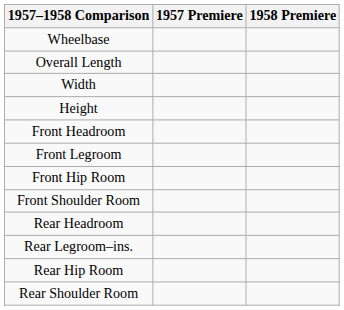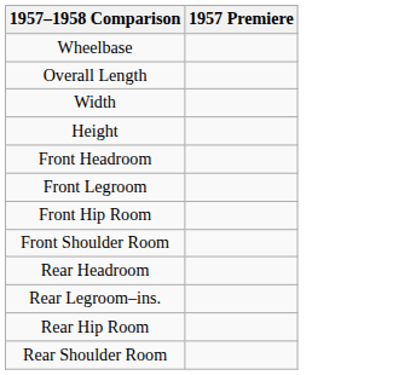- column: 1958 Premiere
